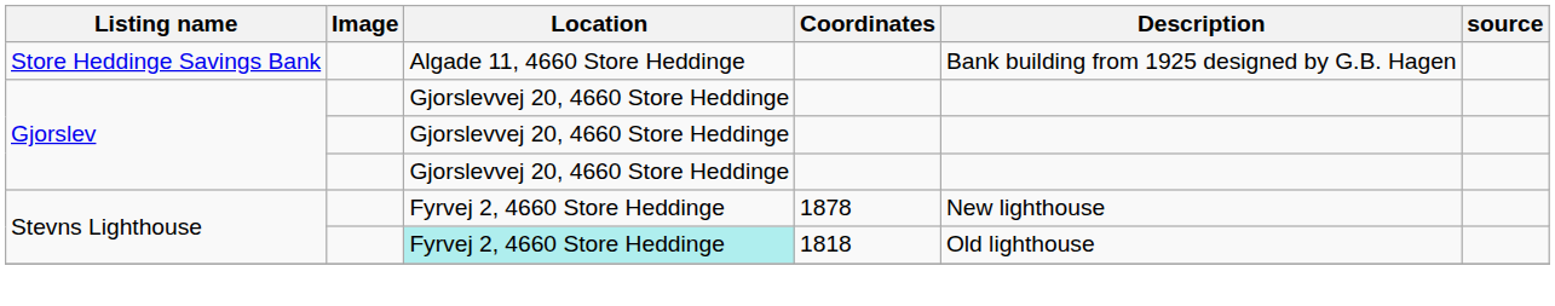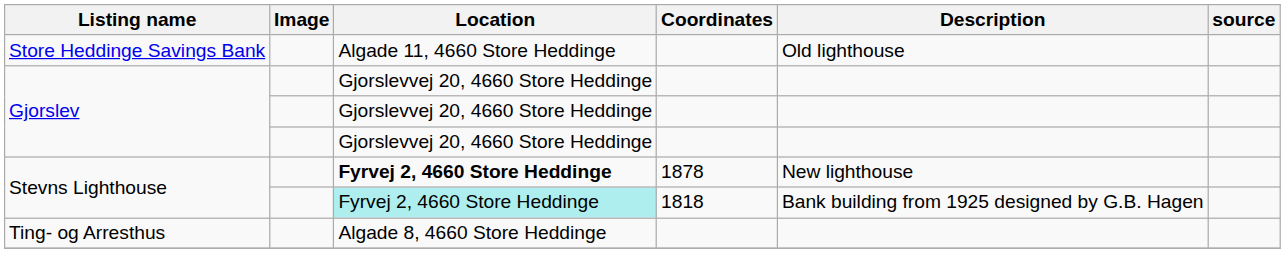Store Heddinge Savings Bank | Description: Bank building from 1925 designed by G.B. Hagen -> Old lighthouse
Stevns Lighthouse / 1878 | Location: normal -> bold
Stevns Lighthouse / 1818 | Description: Old lighthouse -> Bank building from 1925 designed by G.B. Hagen
+ row: Ting- og Arresthus | Algade 8, 4660 Store Heddinge
